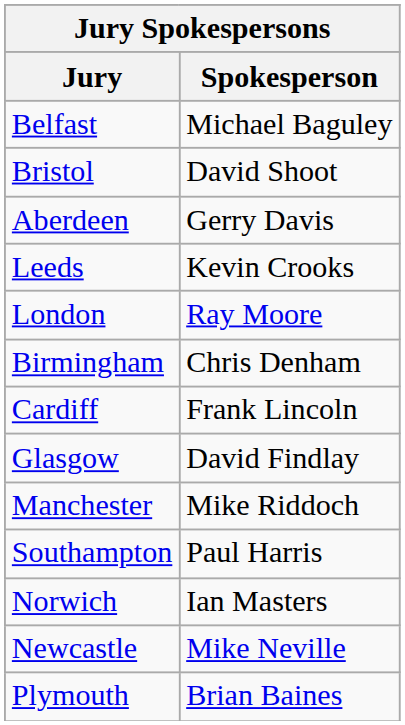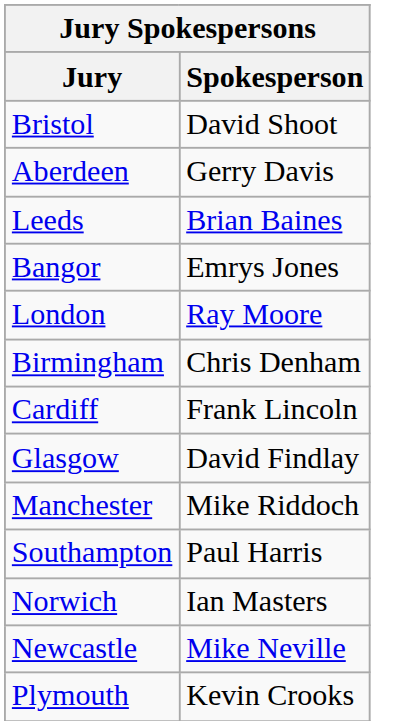- row: Belfast | Michael Baguley
Leeds | Spokesperson: Kevin Crooks -> Brian Baines
+ row: Bangor | Emrys Jones
Plymouth | Spokesperson: Brian Baines -> Kevin Crooks
